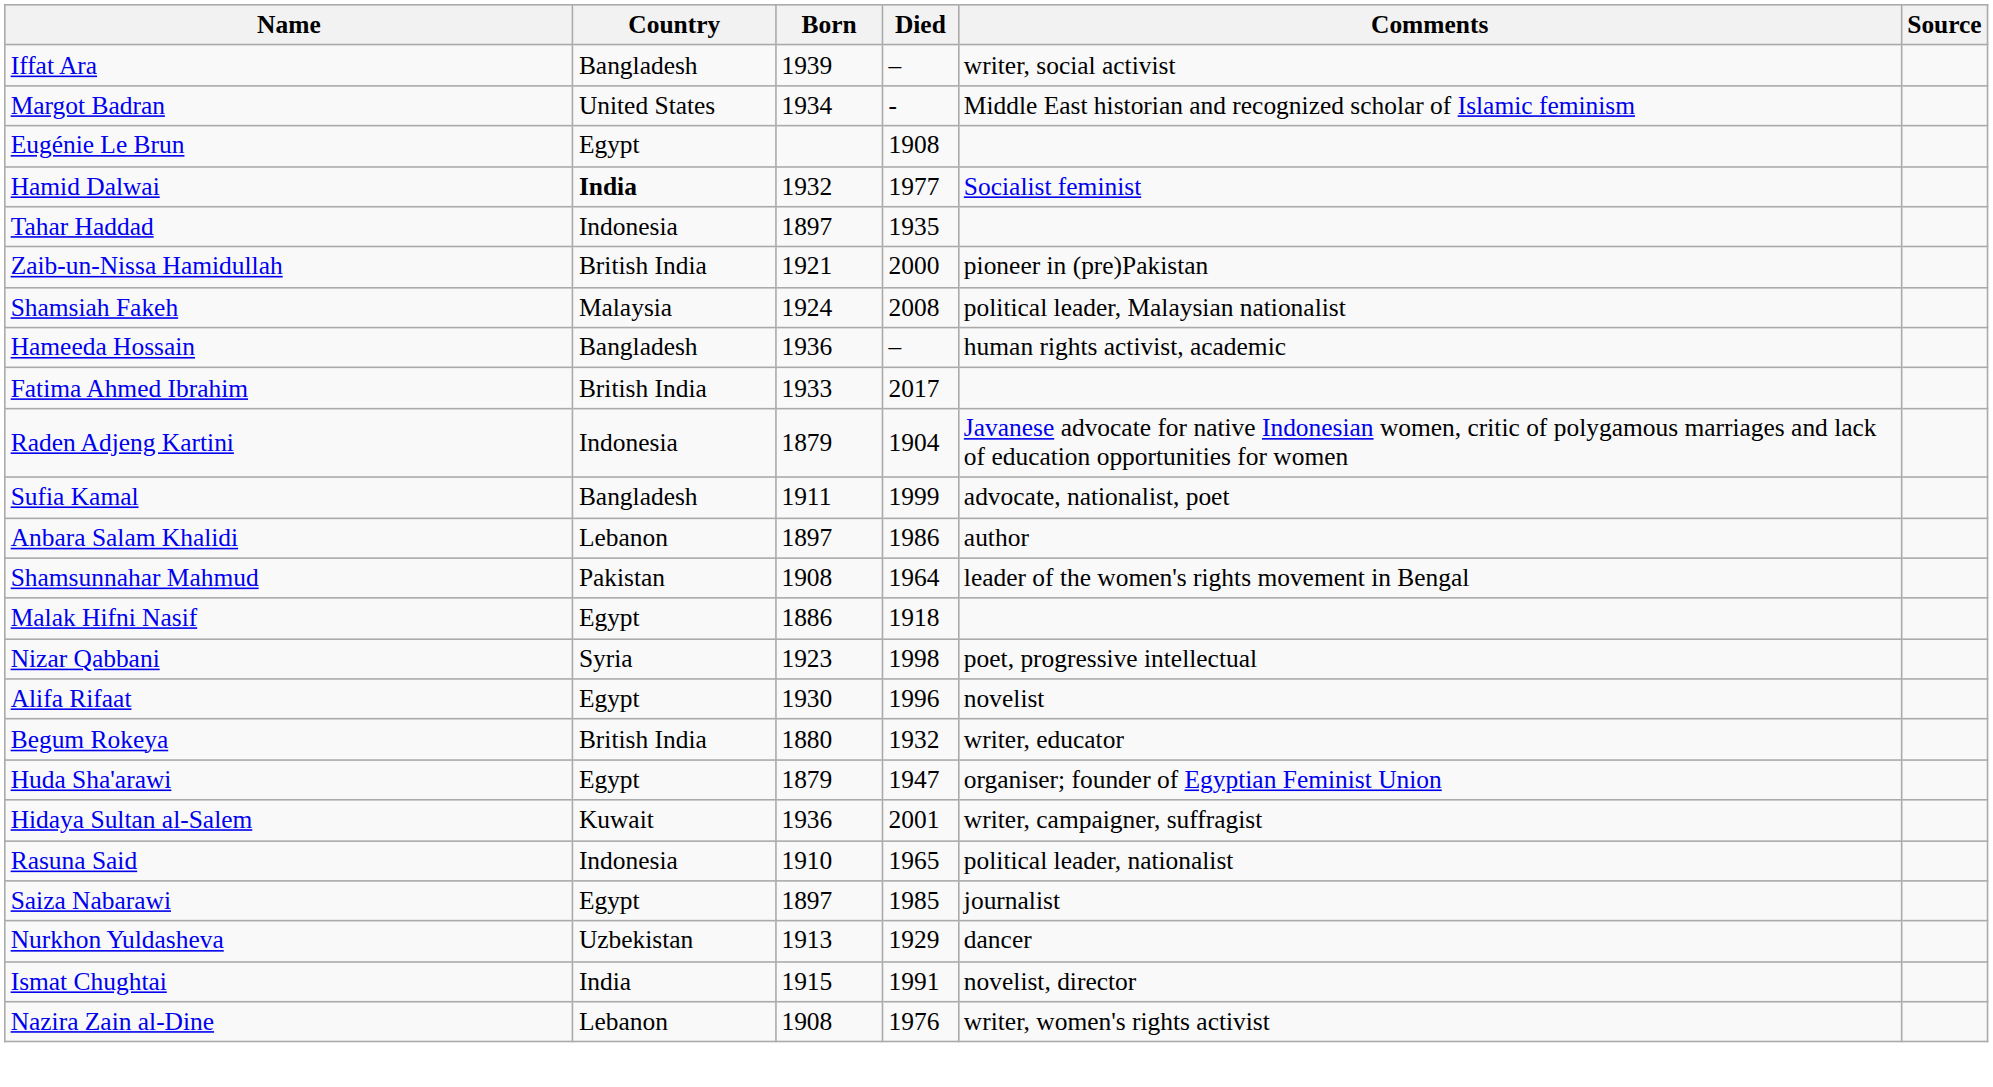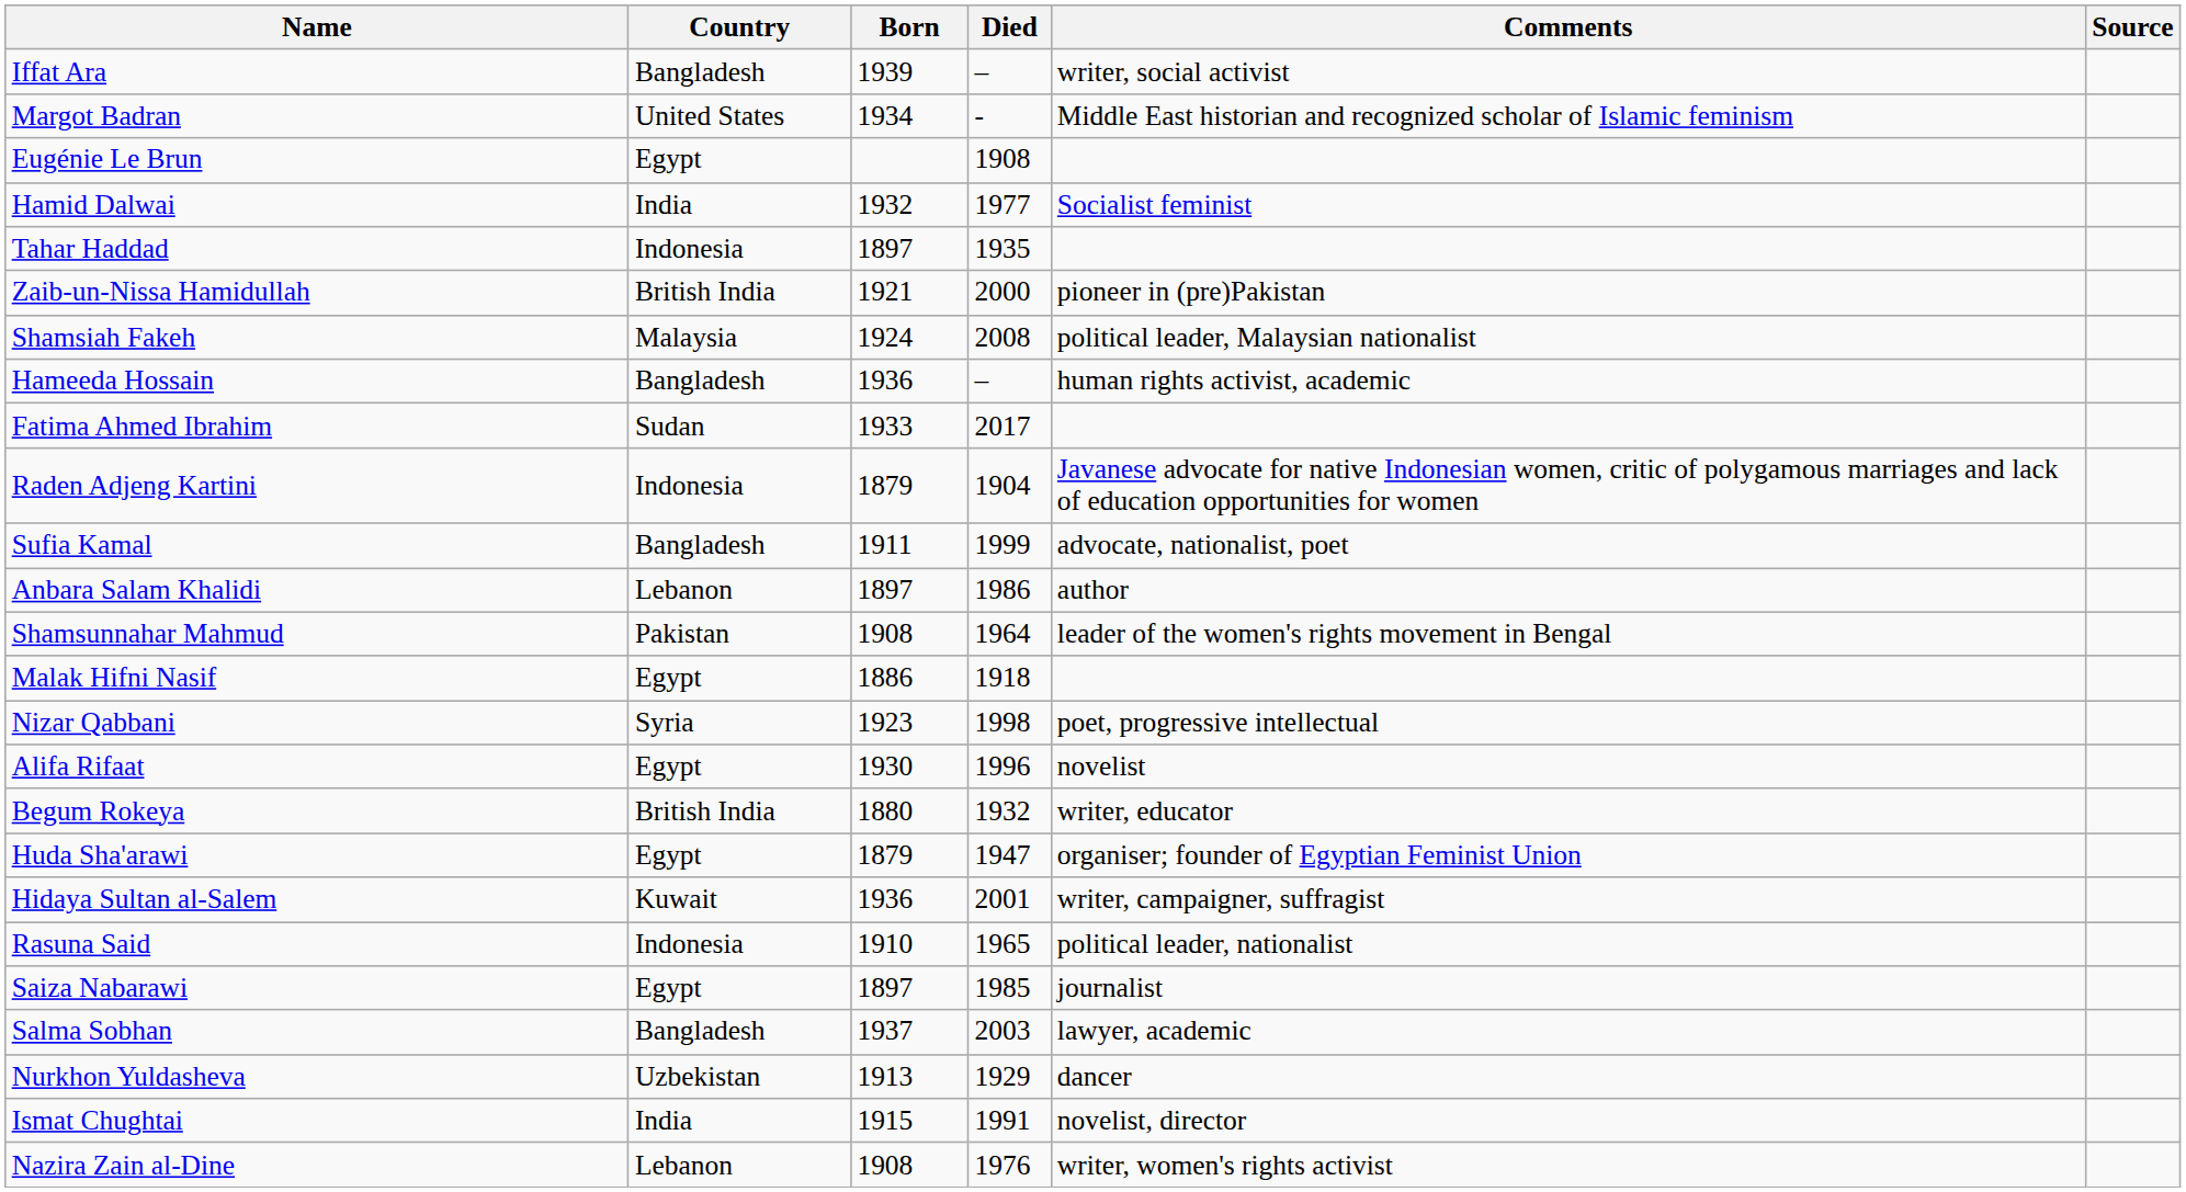Hamid Dalwai | Country: bold -> normal
Fatima Ahmed Ibrahim | Country: British India -> Sudan
+ row: Salma Sobhan | Bangladesh | 1937 | 2003 | lawyer, academic
